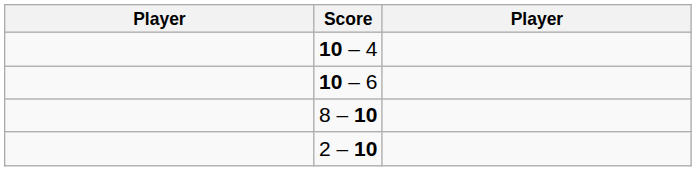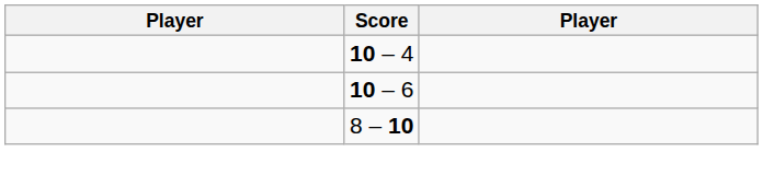- row: 2 – 10
